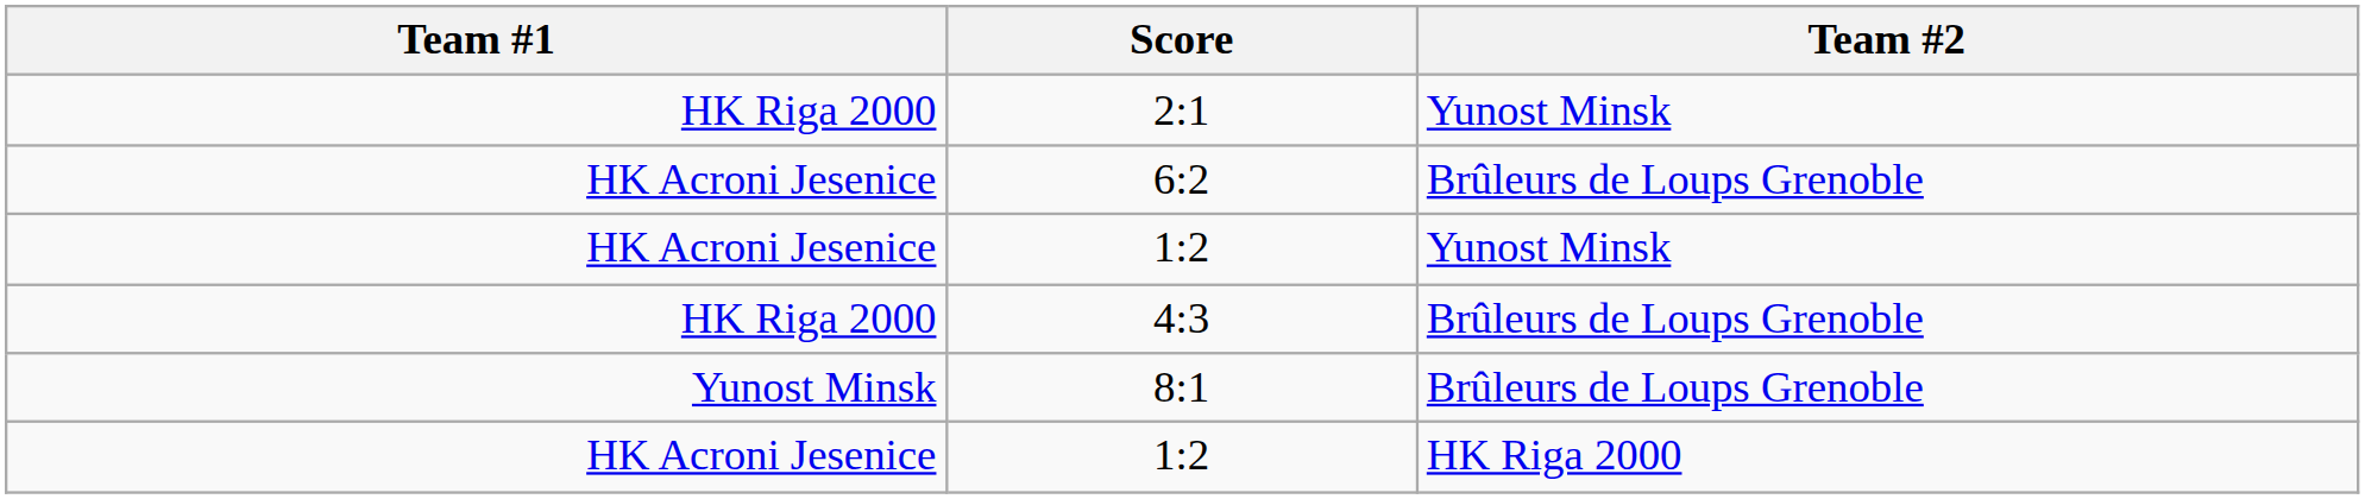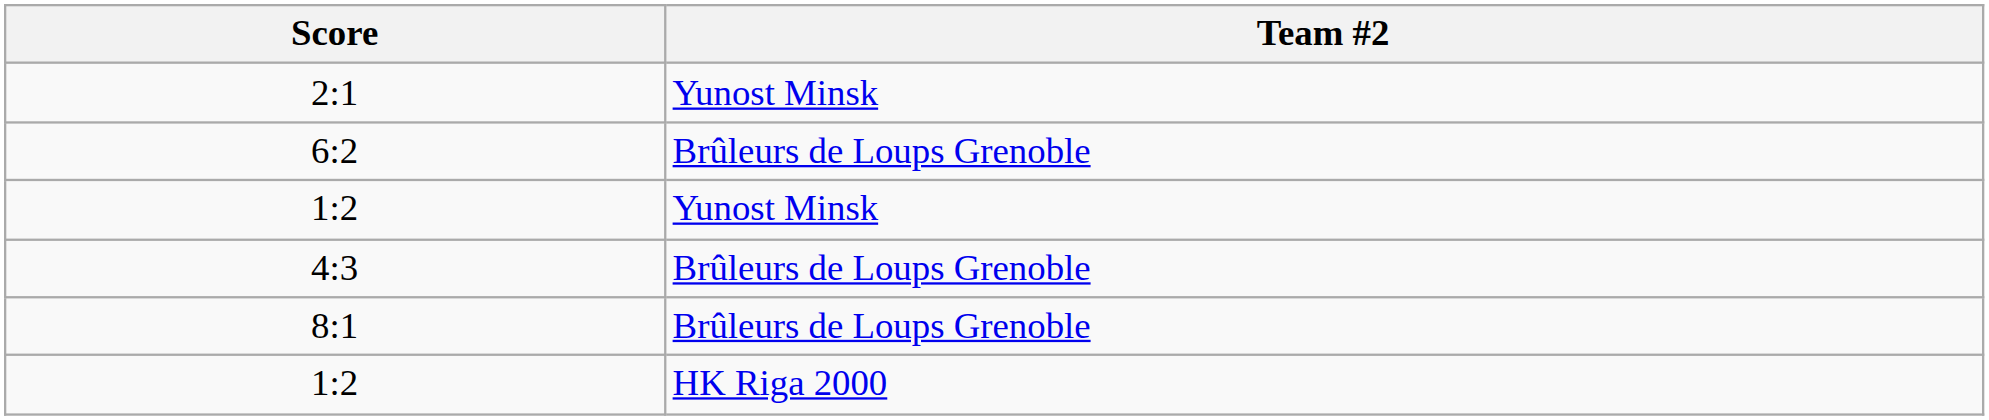- column: Team #1 | HK Riga 2000 | HK Acroni Jesenice | HK Acroni Jesenice | HK Riga 2000 | Yunost Minsk | HK Acroni Jesenice
